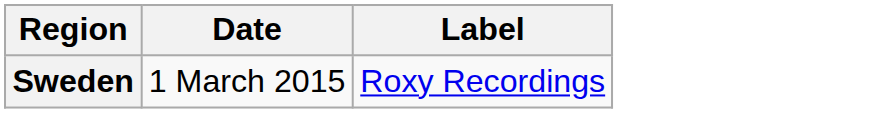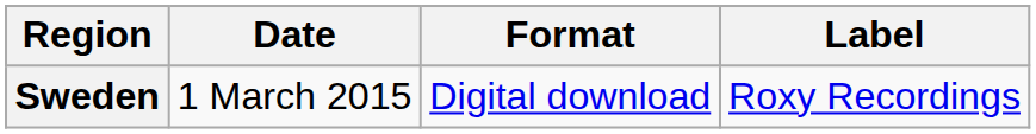+ column: Format | Digital download
